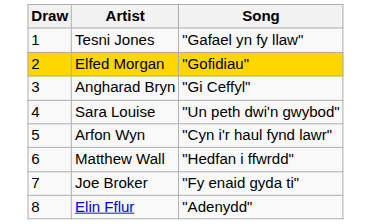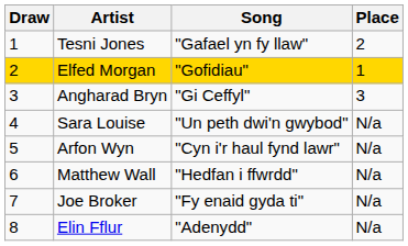+ column: Place | 2 | 1 | 3 | N/a | N/a | N/a | N/a | N/a
